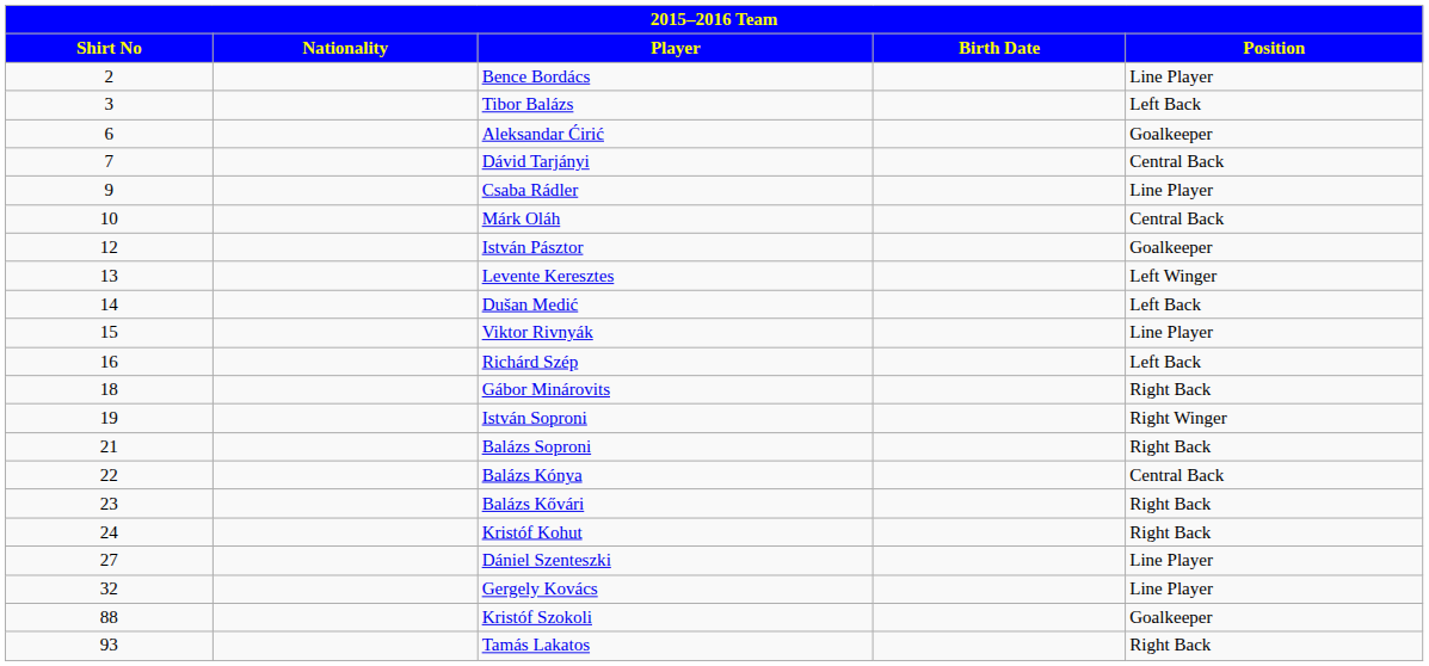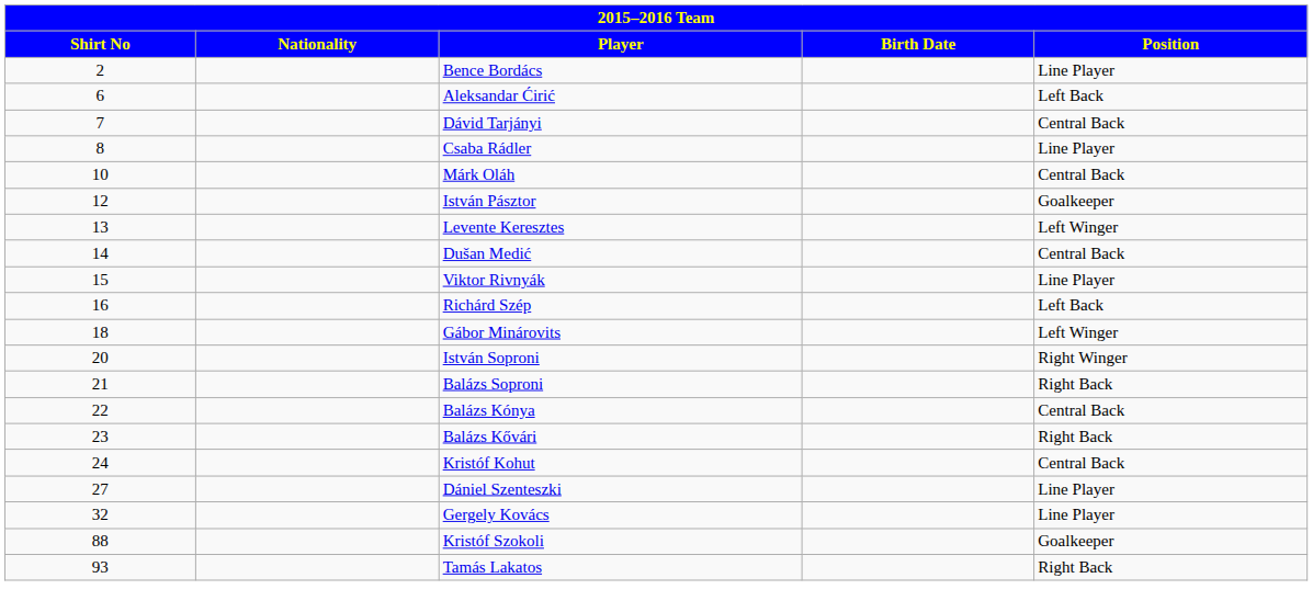- row: 3 | Tibor Balázs | Left Back
Aleksandar Ćirić | Position: Goalkeeper -> Left Back
Csaba Rádler | Shirt No: 9 -> 8
Dušan Medić | Position: Left Back -> Central Back
Gábor Minárovits | Position: Right Back -> Left Winger
István Soproni | Shirt No: 19 -> 20
Kristóf Kohut | Position: Right Back -> Central Back
